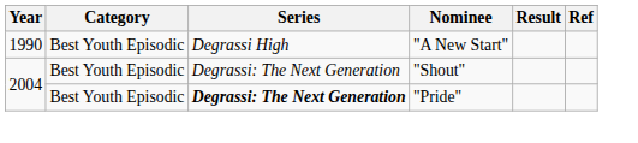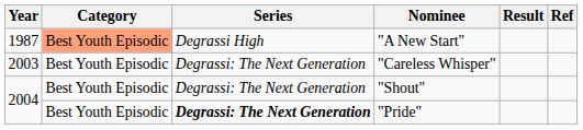"A New Start" | Year: 1990 -> 1987
"A New Start" | Category: no background -> lightsalmon background
+ row: 2003 | Best Youth Episodic | Degrassi: The Next Generation | "Careless Whisper"
